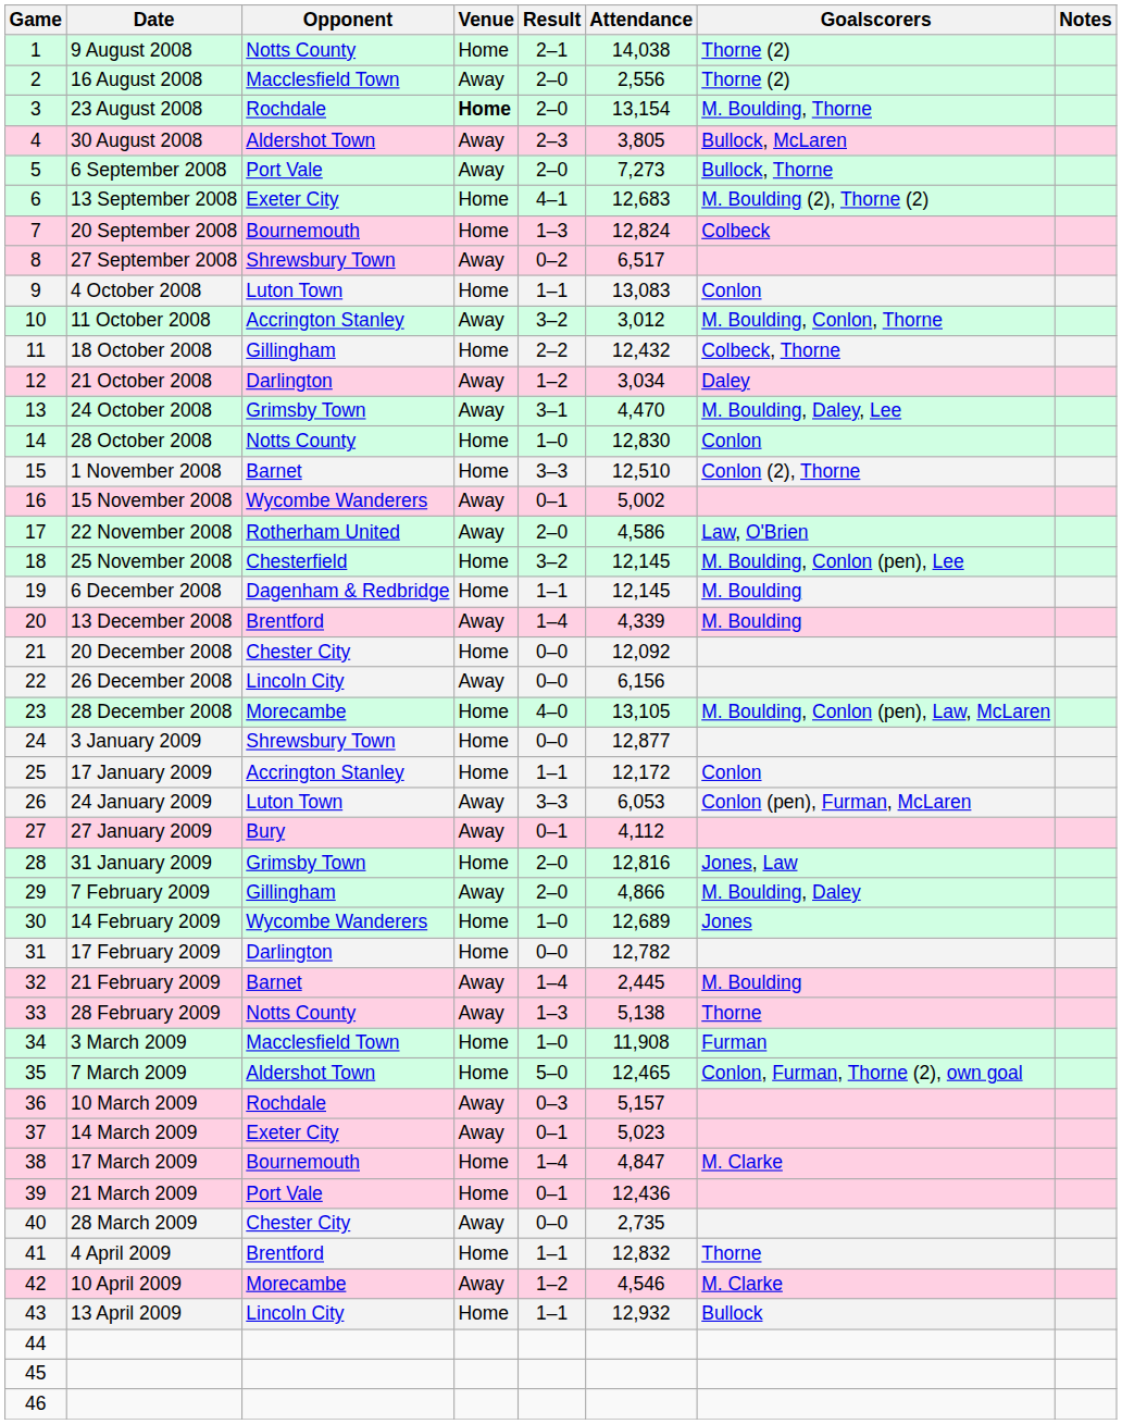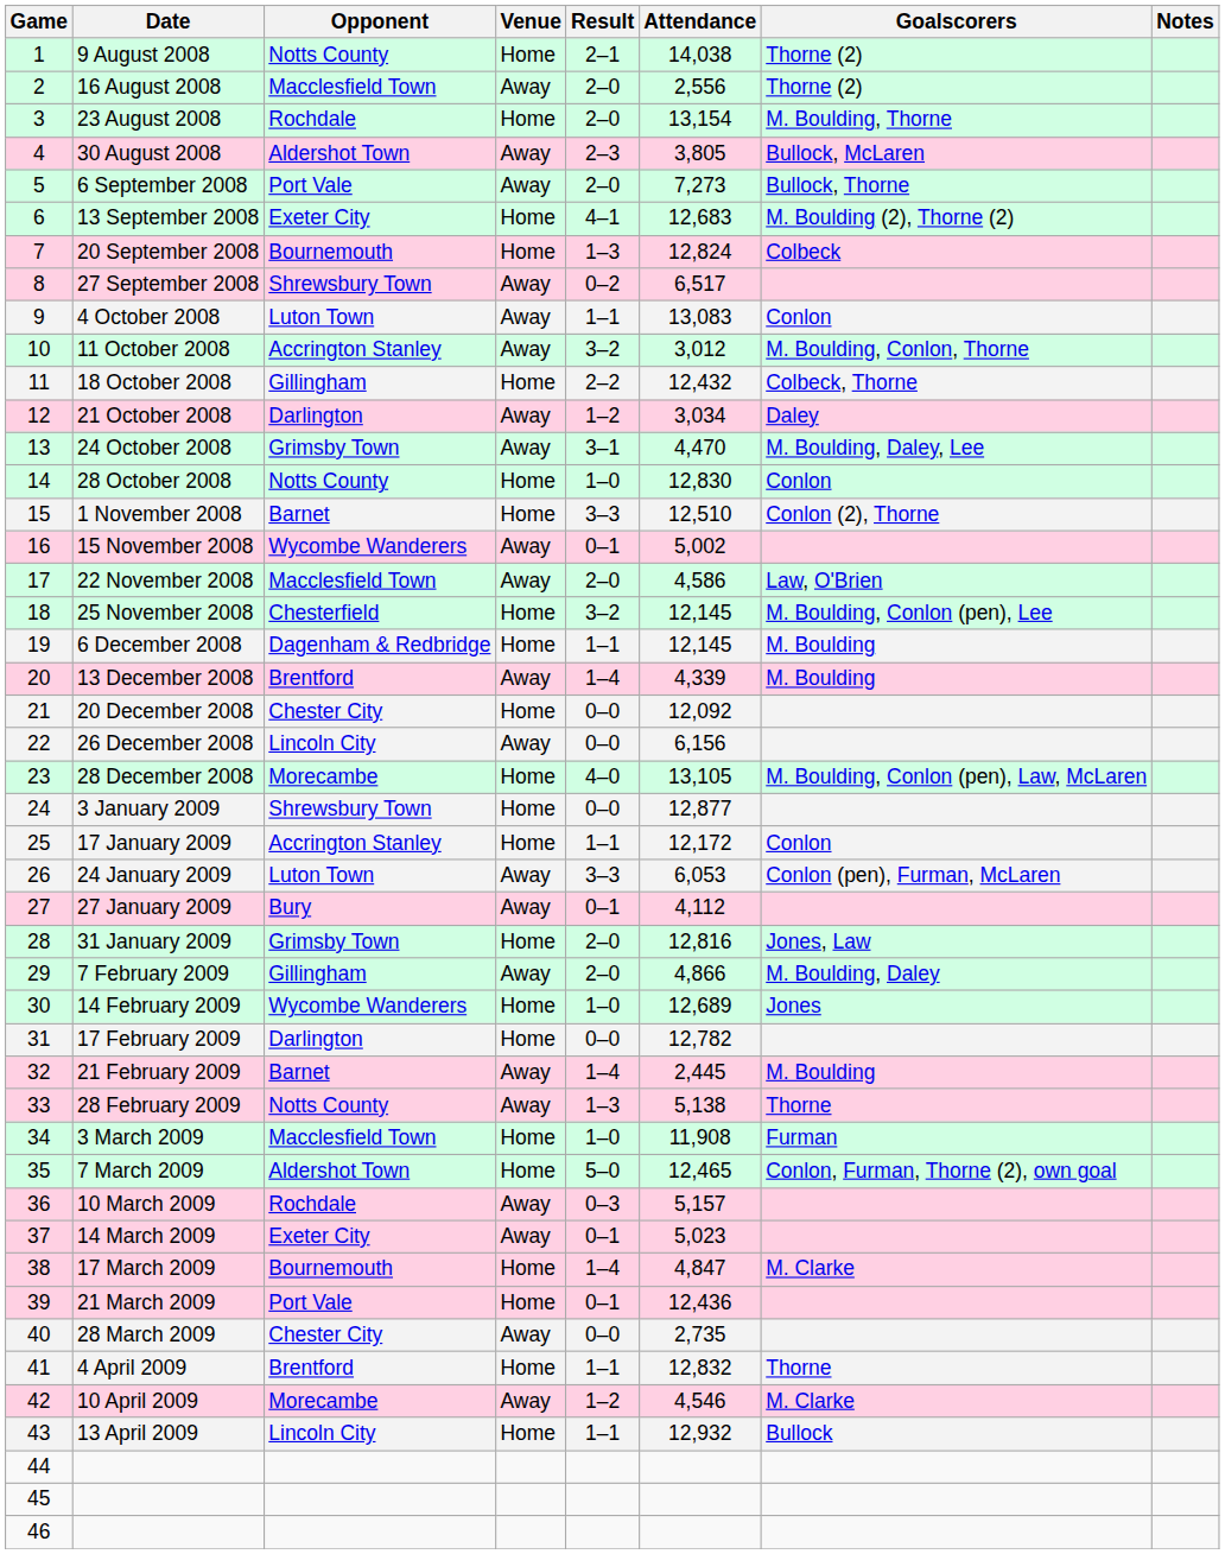23 August 2008 | Venue: bold -> normal
4 October 2008 | Venue: Home -> Away
22 November 2008 | Opponent: Rotherham United -> Macclesfield Town
